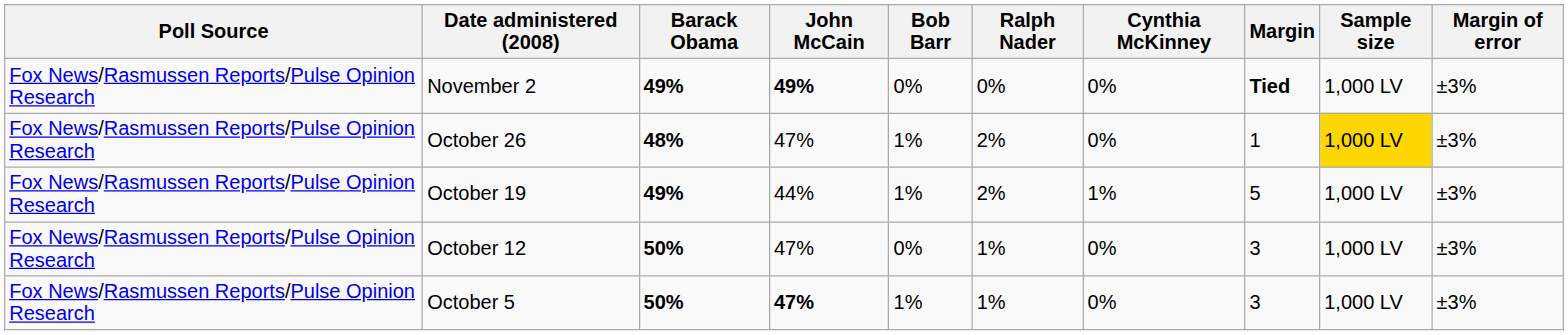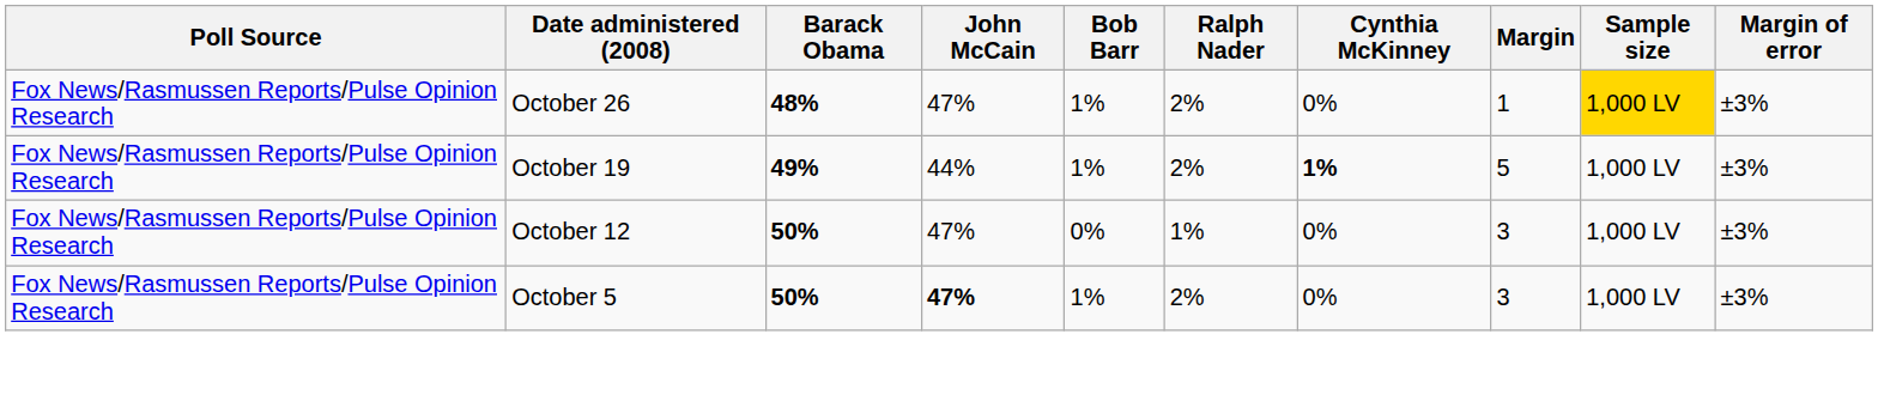- row: Fox News/Rasmussen Reports/Pulse Opinion Research | November 2 | 49% | 49% | 0% | 0% | 0% | Tied | 1,000 LV | ±3%
October 19 | Cynthia McKinney: normal -> bold
October 5 | Ralph Nader: 1% -> 2%
